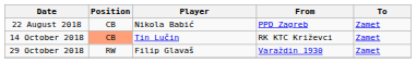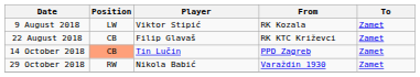+ row: 9 August 2018 | LW | Viktor Stipić | RK Kozala | Zamet
22 August 2018 | Player: Nikola Babić -> Filip Glavaš
22 August 2018 | From: PPD Zagreb -> RK KTC Križevci
14 October 2018 | From: RK KTC Križevci -> PPD Zagreb
29 October 2018 | Player: Filip Glavaš -> Nikola Babić
